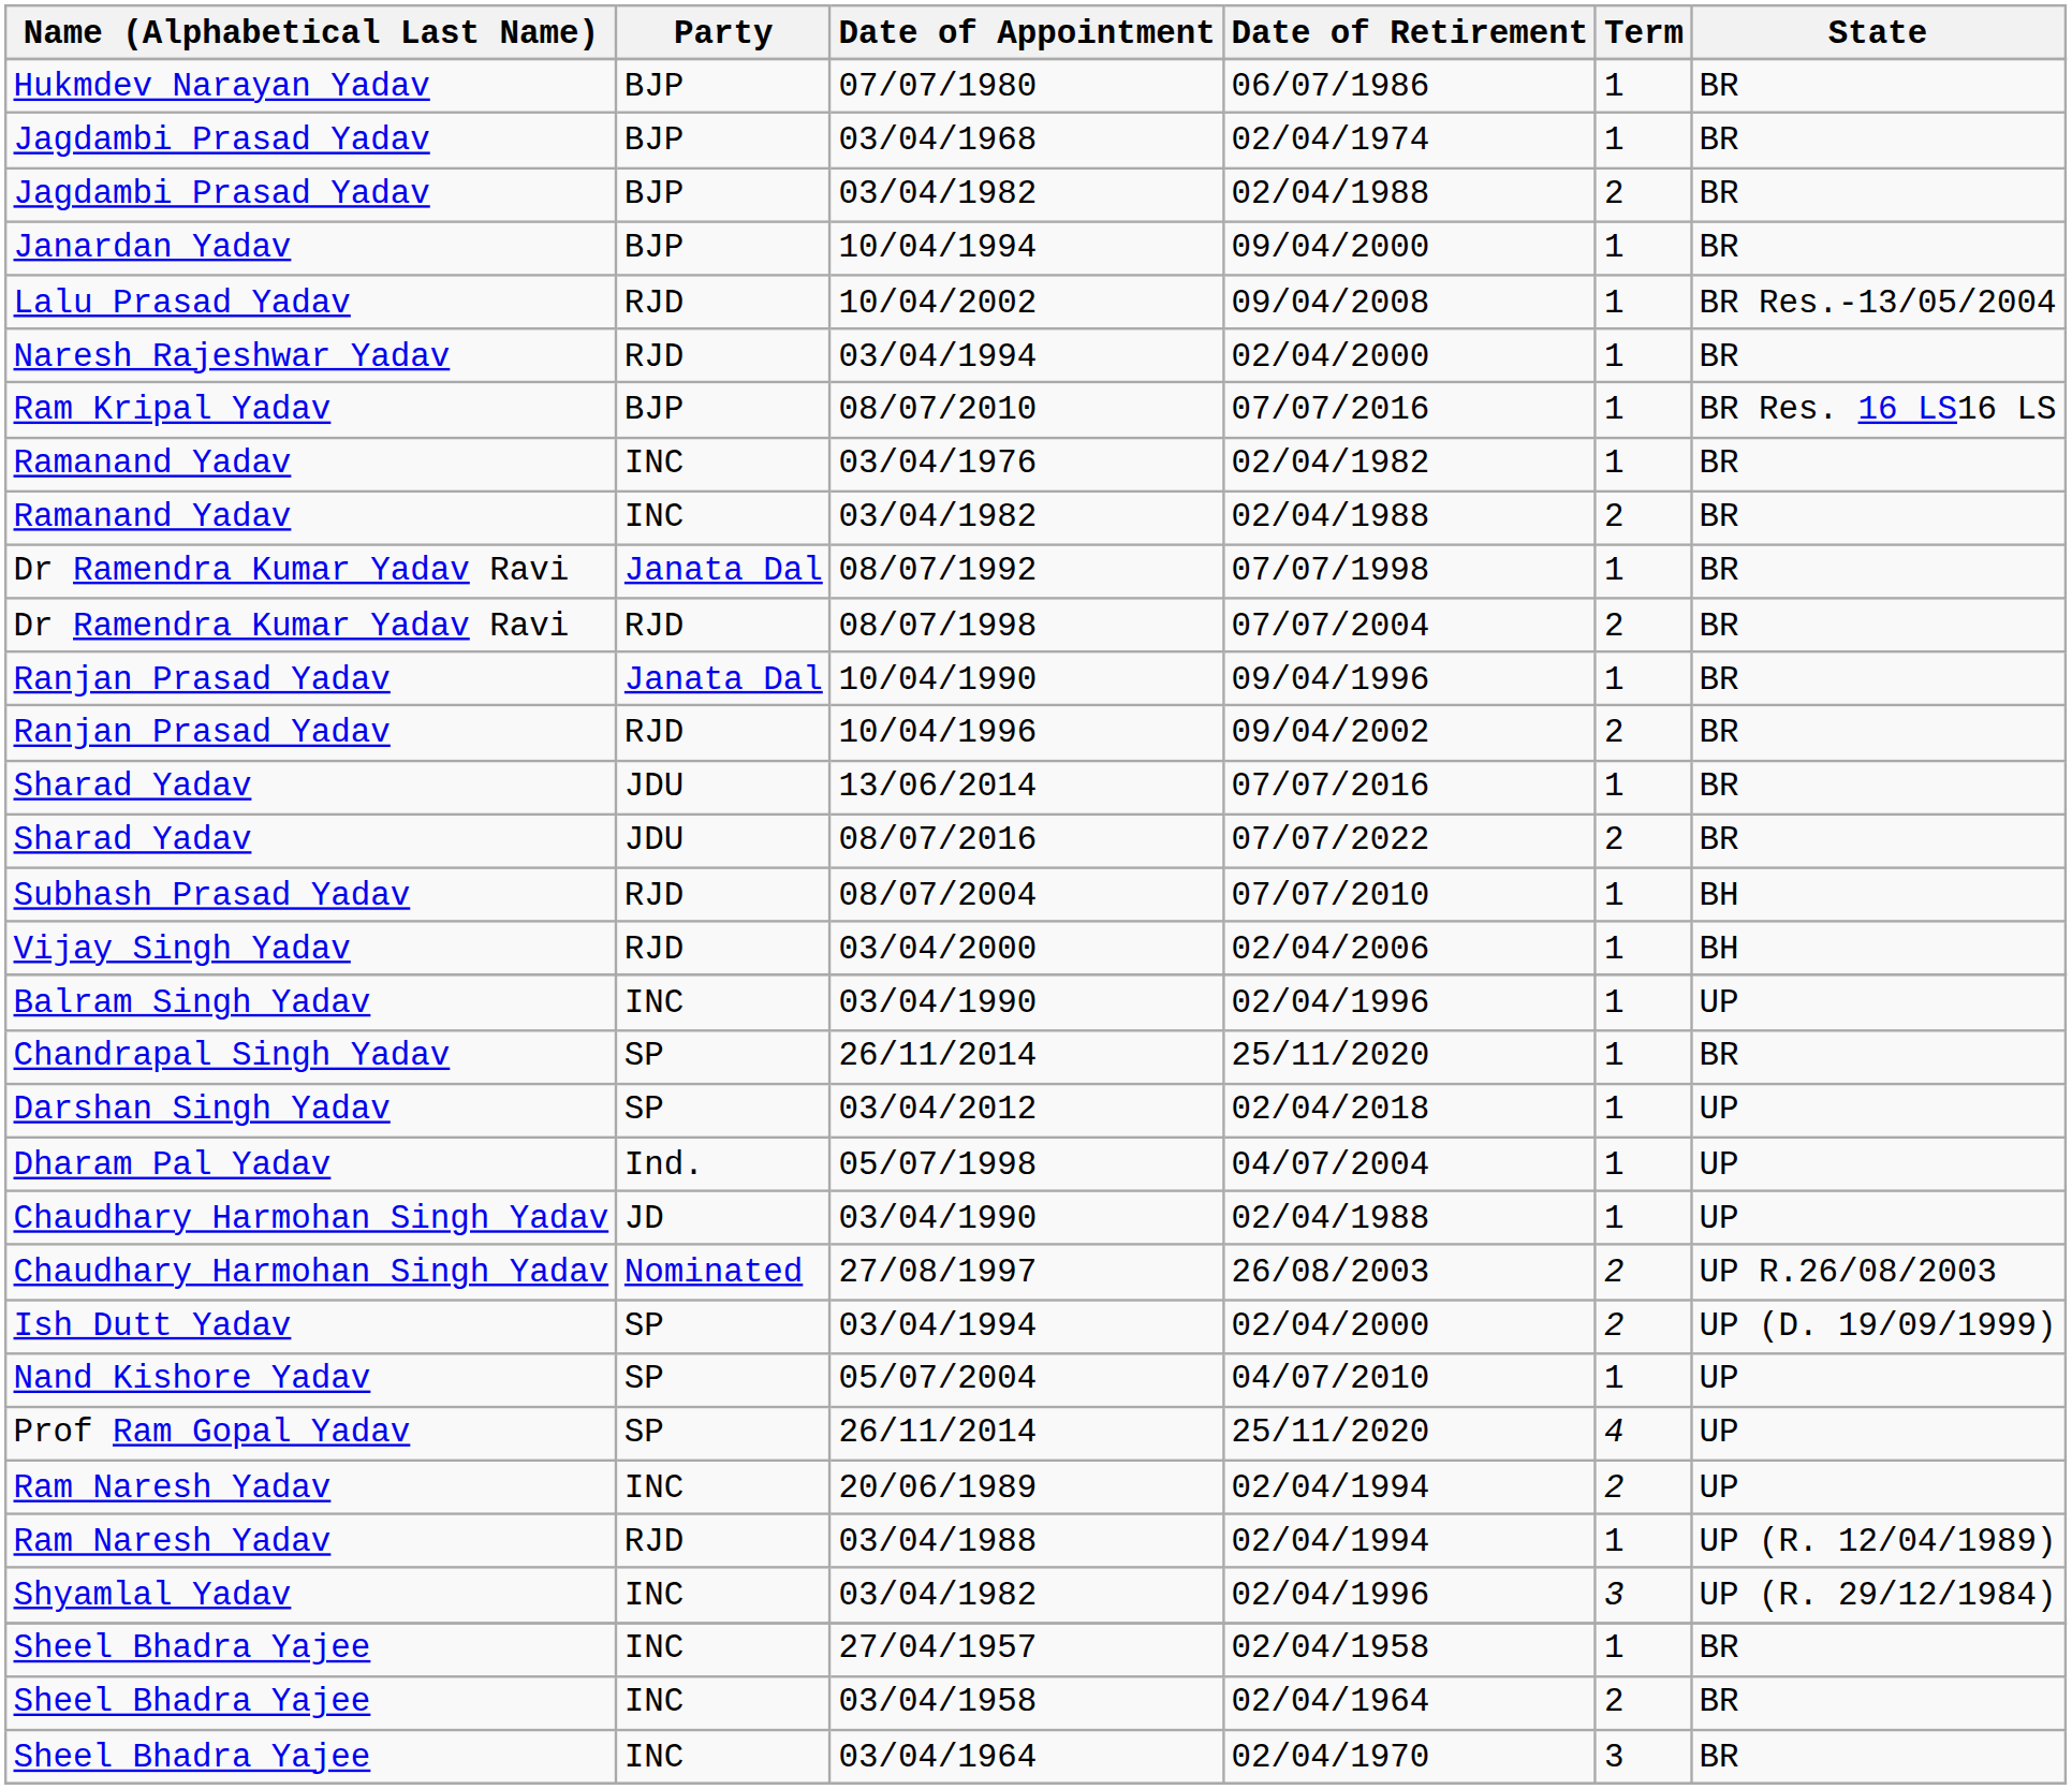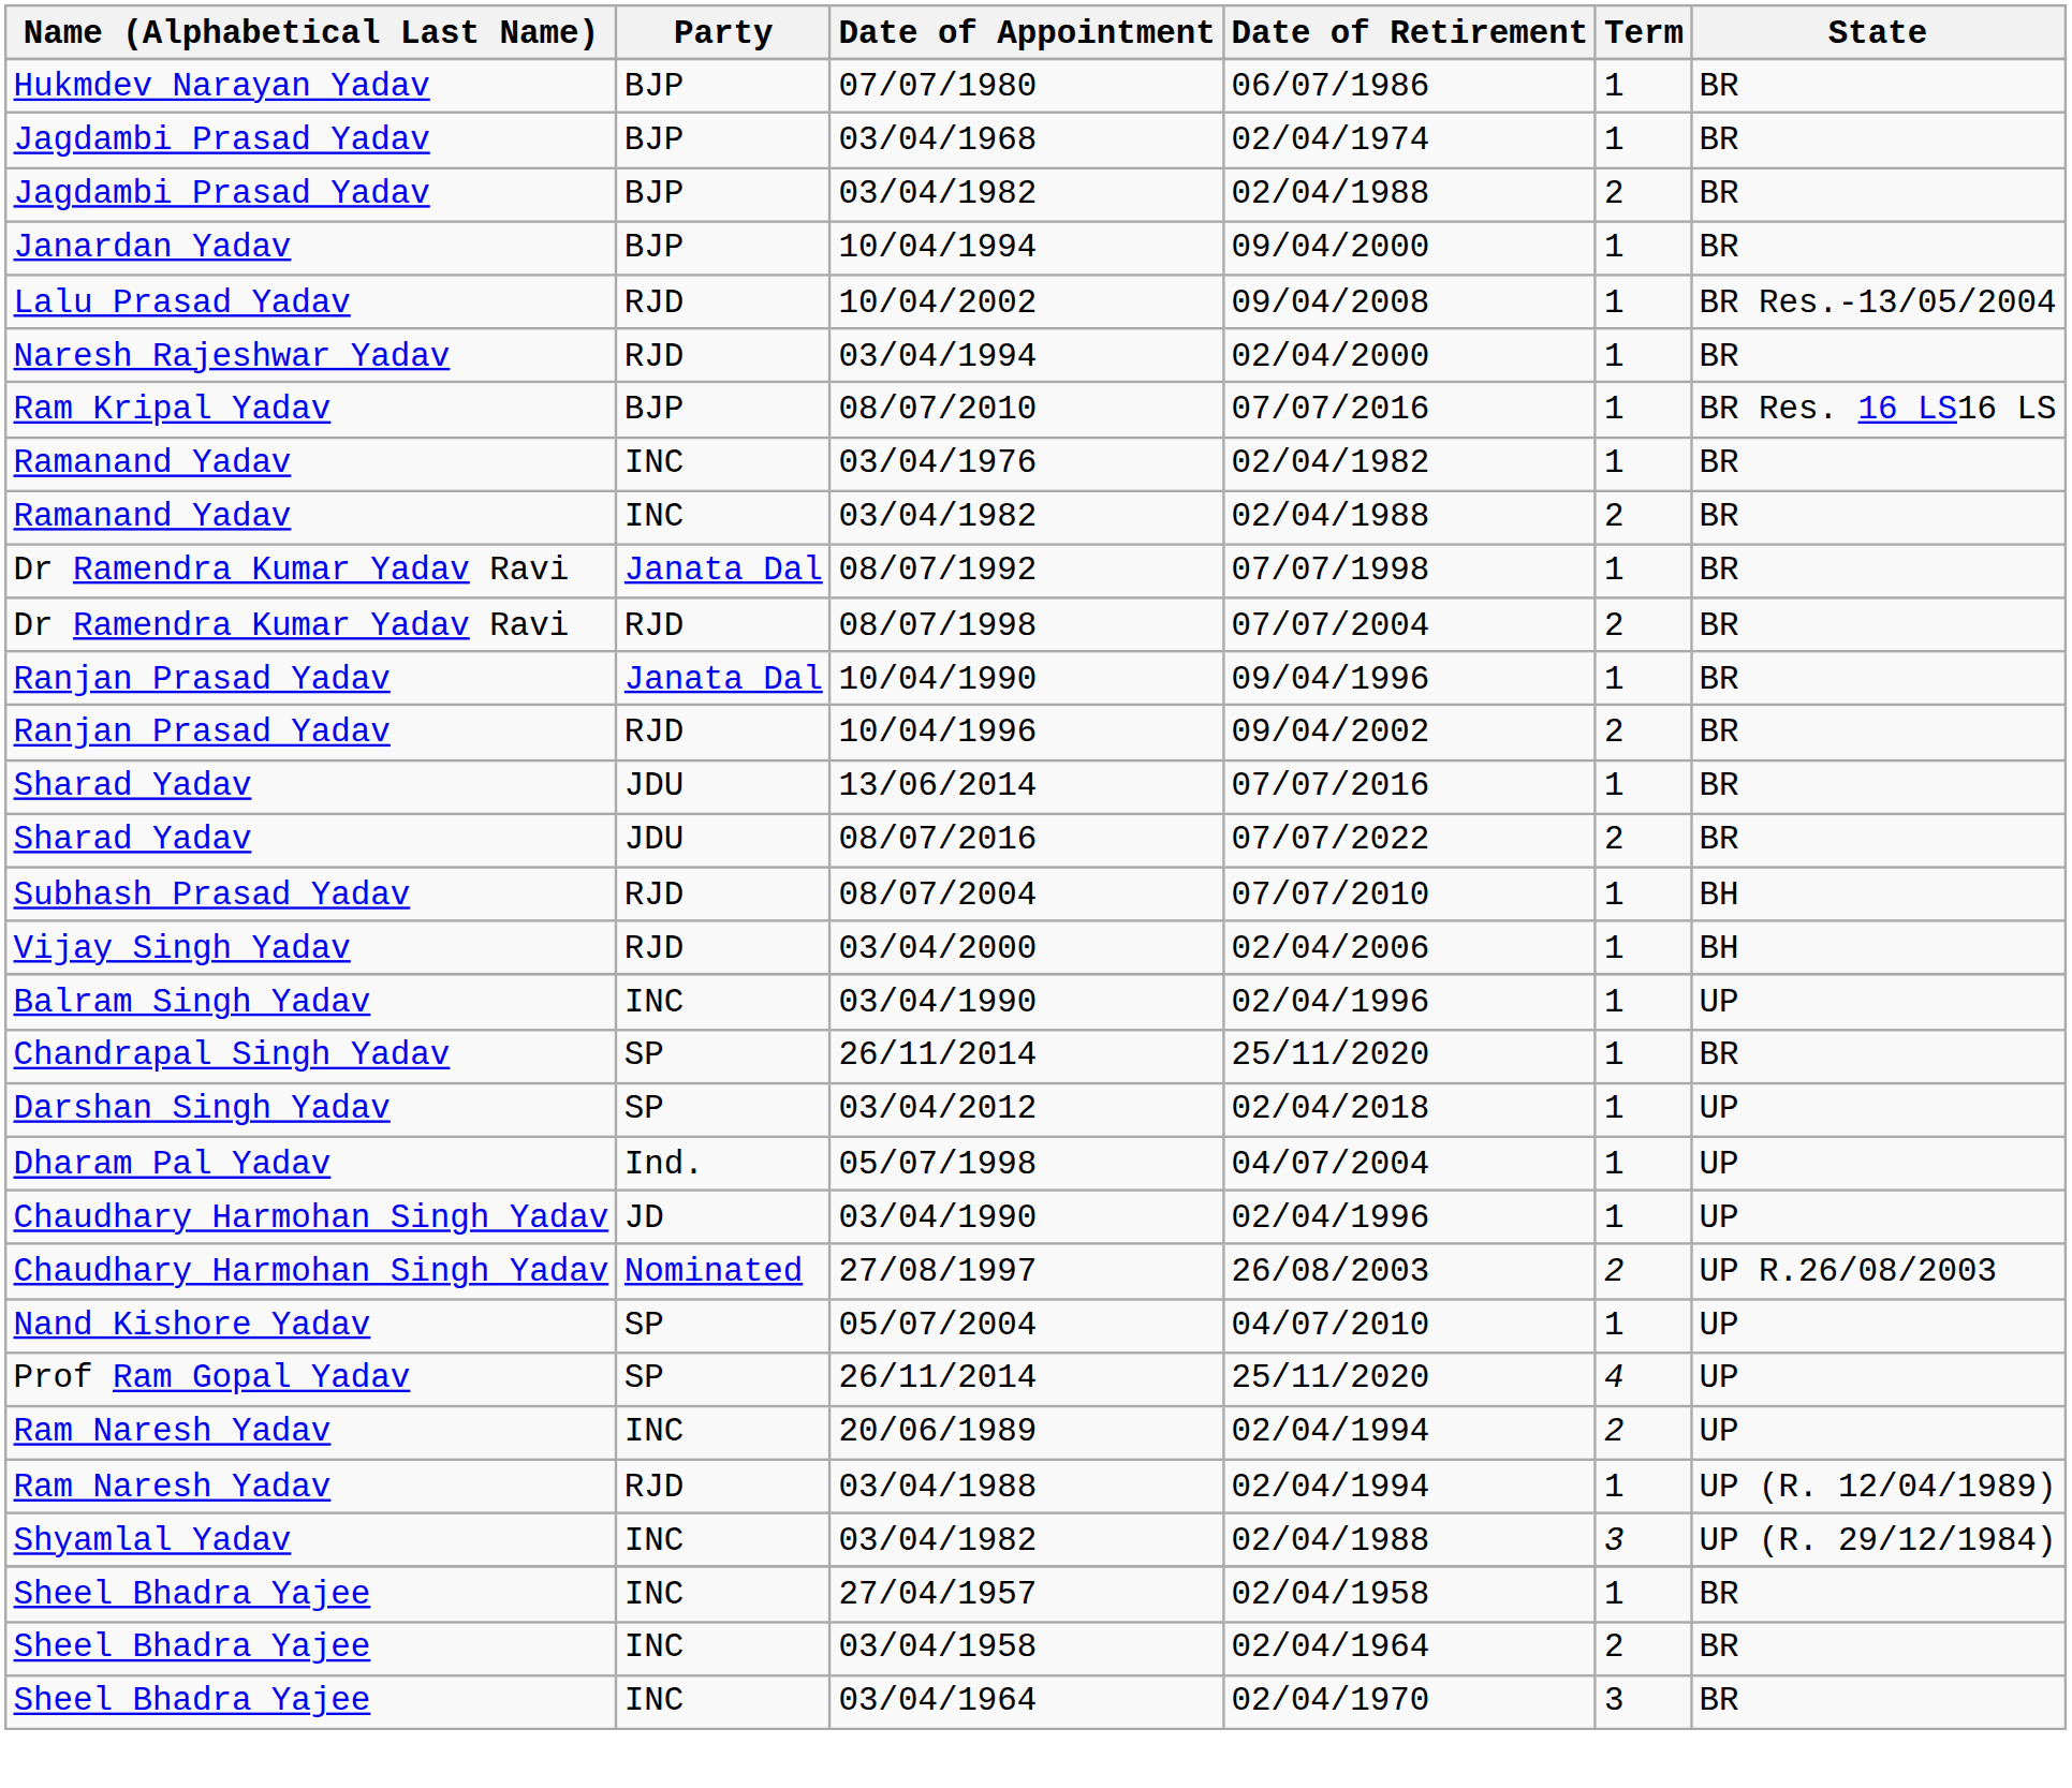Chaudhary Harmohan Singh Yadav / 03/04/1990 | Date of Retirement: 02/04/1988 -> 02/04/1996
- row: Ish Dutt Yadav | SP | 03/04/1994 | 02/04/2000 | 2 | UP (D. 19/09/1999)
Shyamlal Yadav / 03/04/1982 | Date of Retirement: 02/04/1996 -> 02/04/1988
